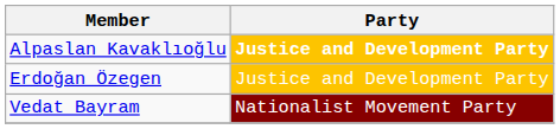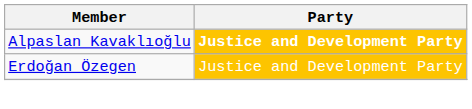- row: Vedat Bayram | Nationalist Movement Party
